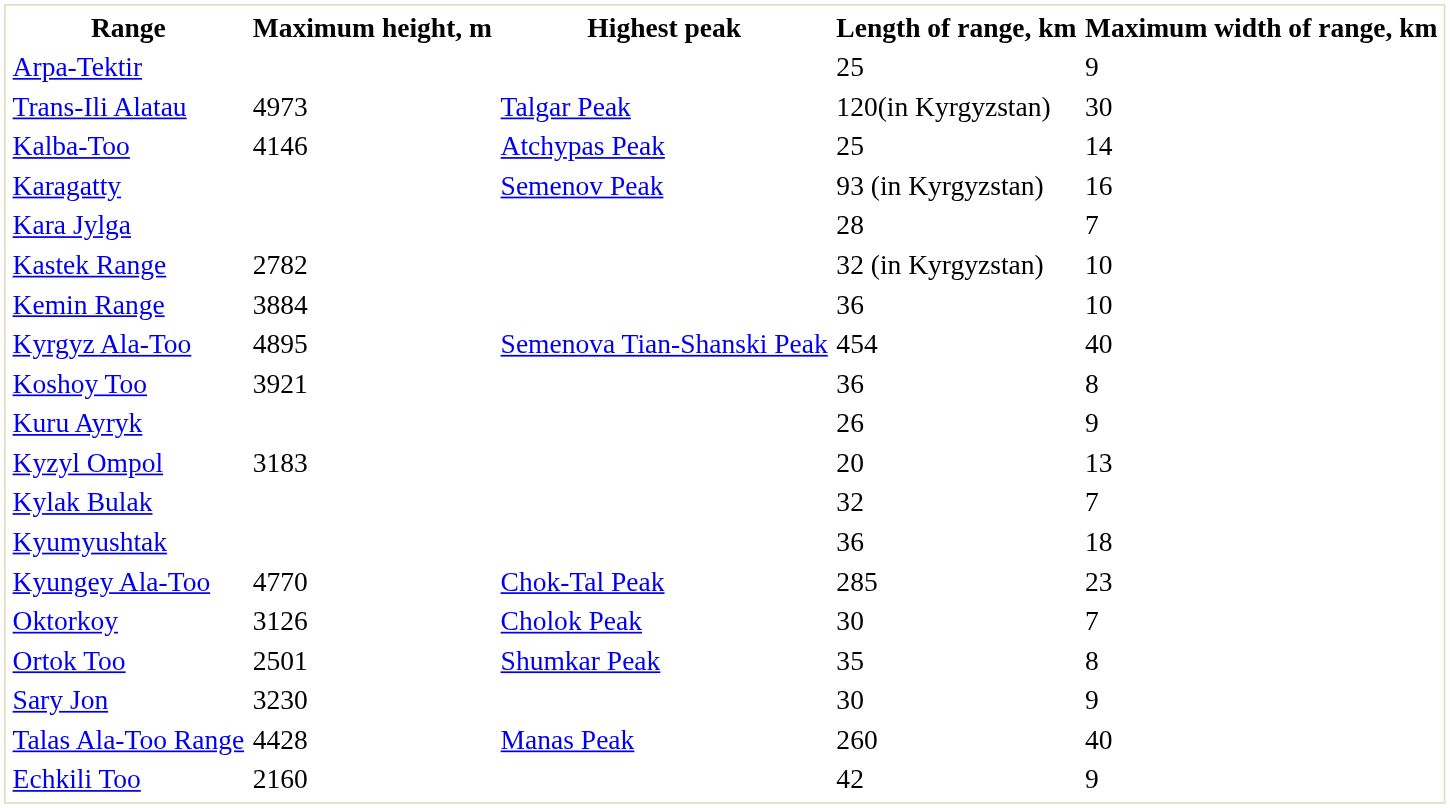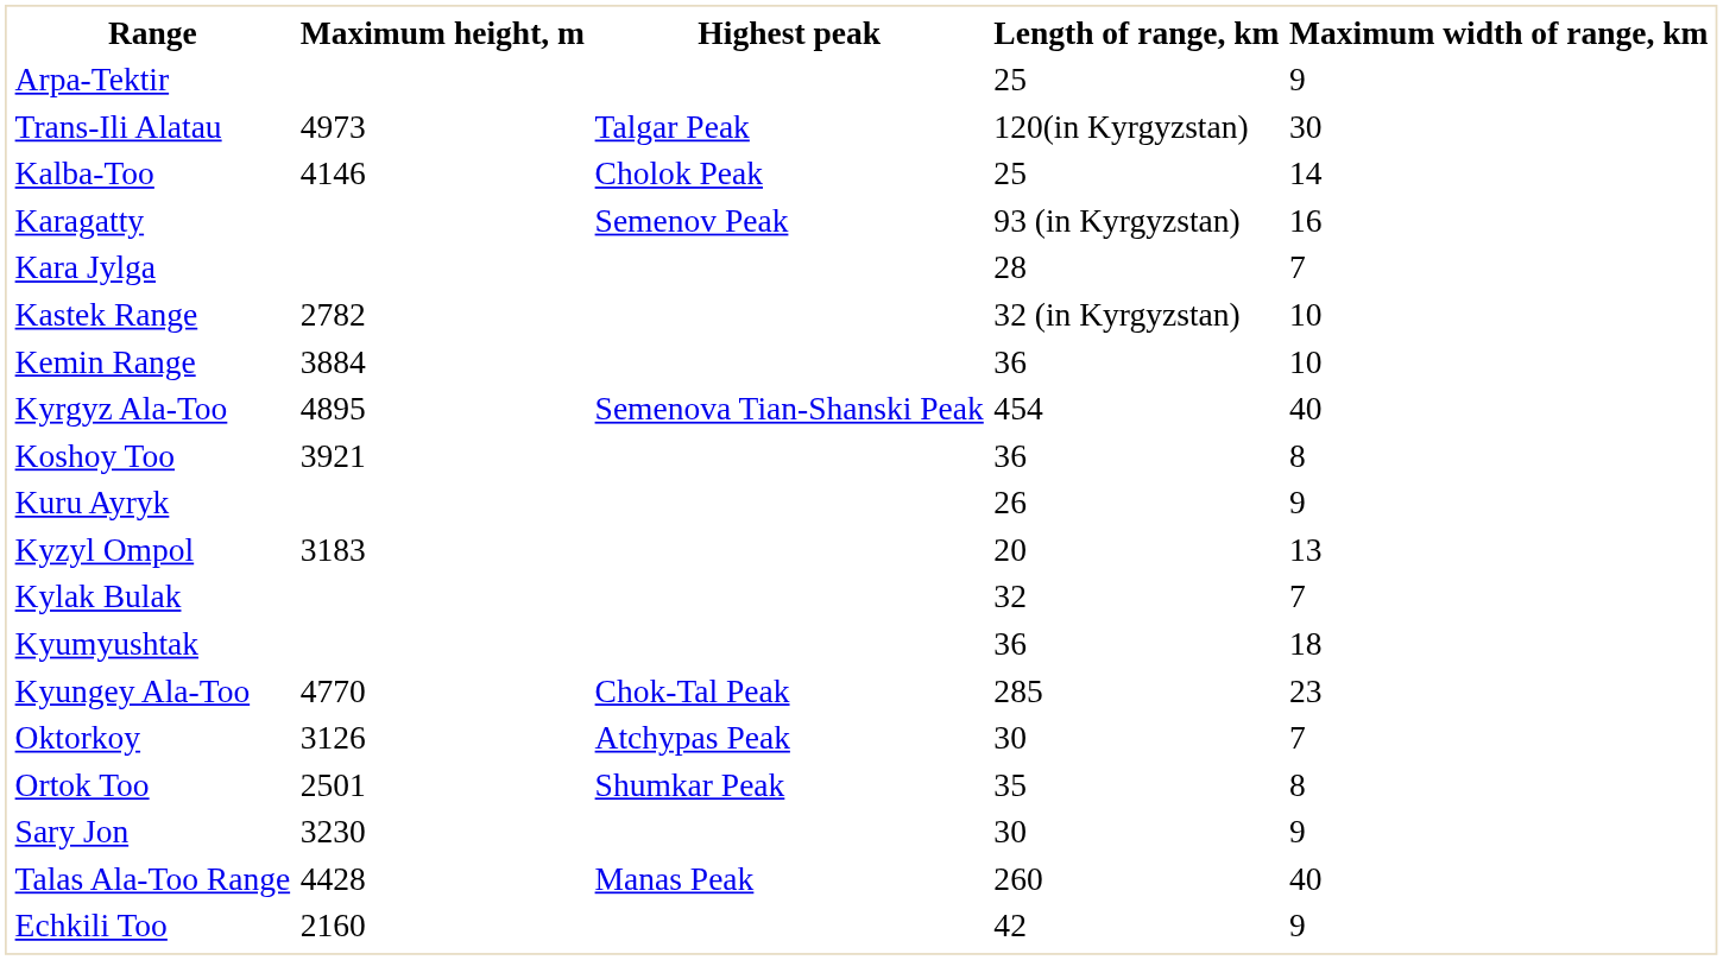Kalba-Too | Highest peak: Atchypas Peak -> Cholok Peak
Oktorkoy | Highest peak: Cholok Peak -> Atchypas Peak
